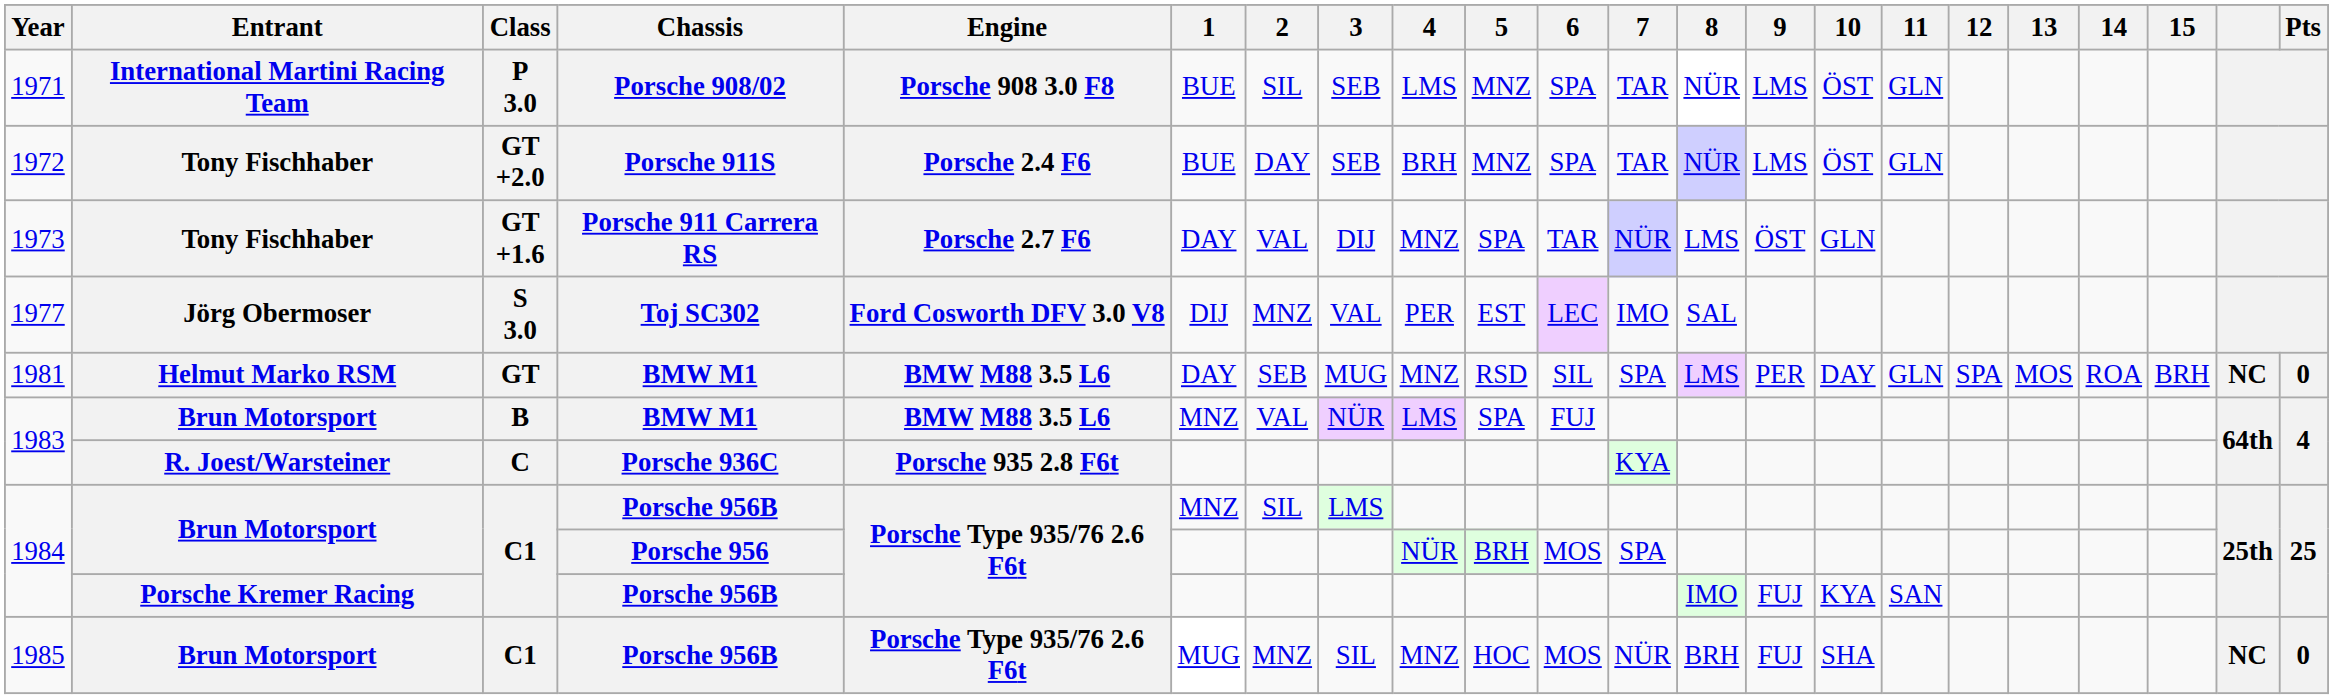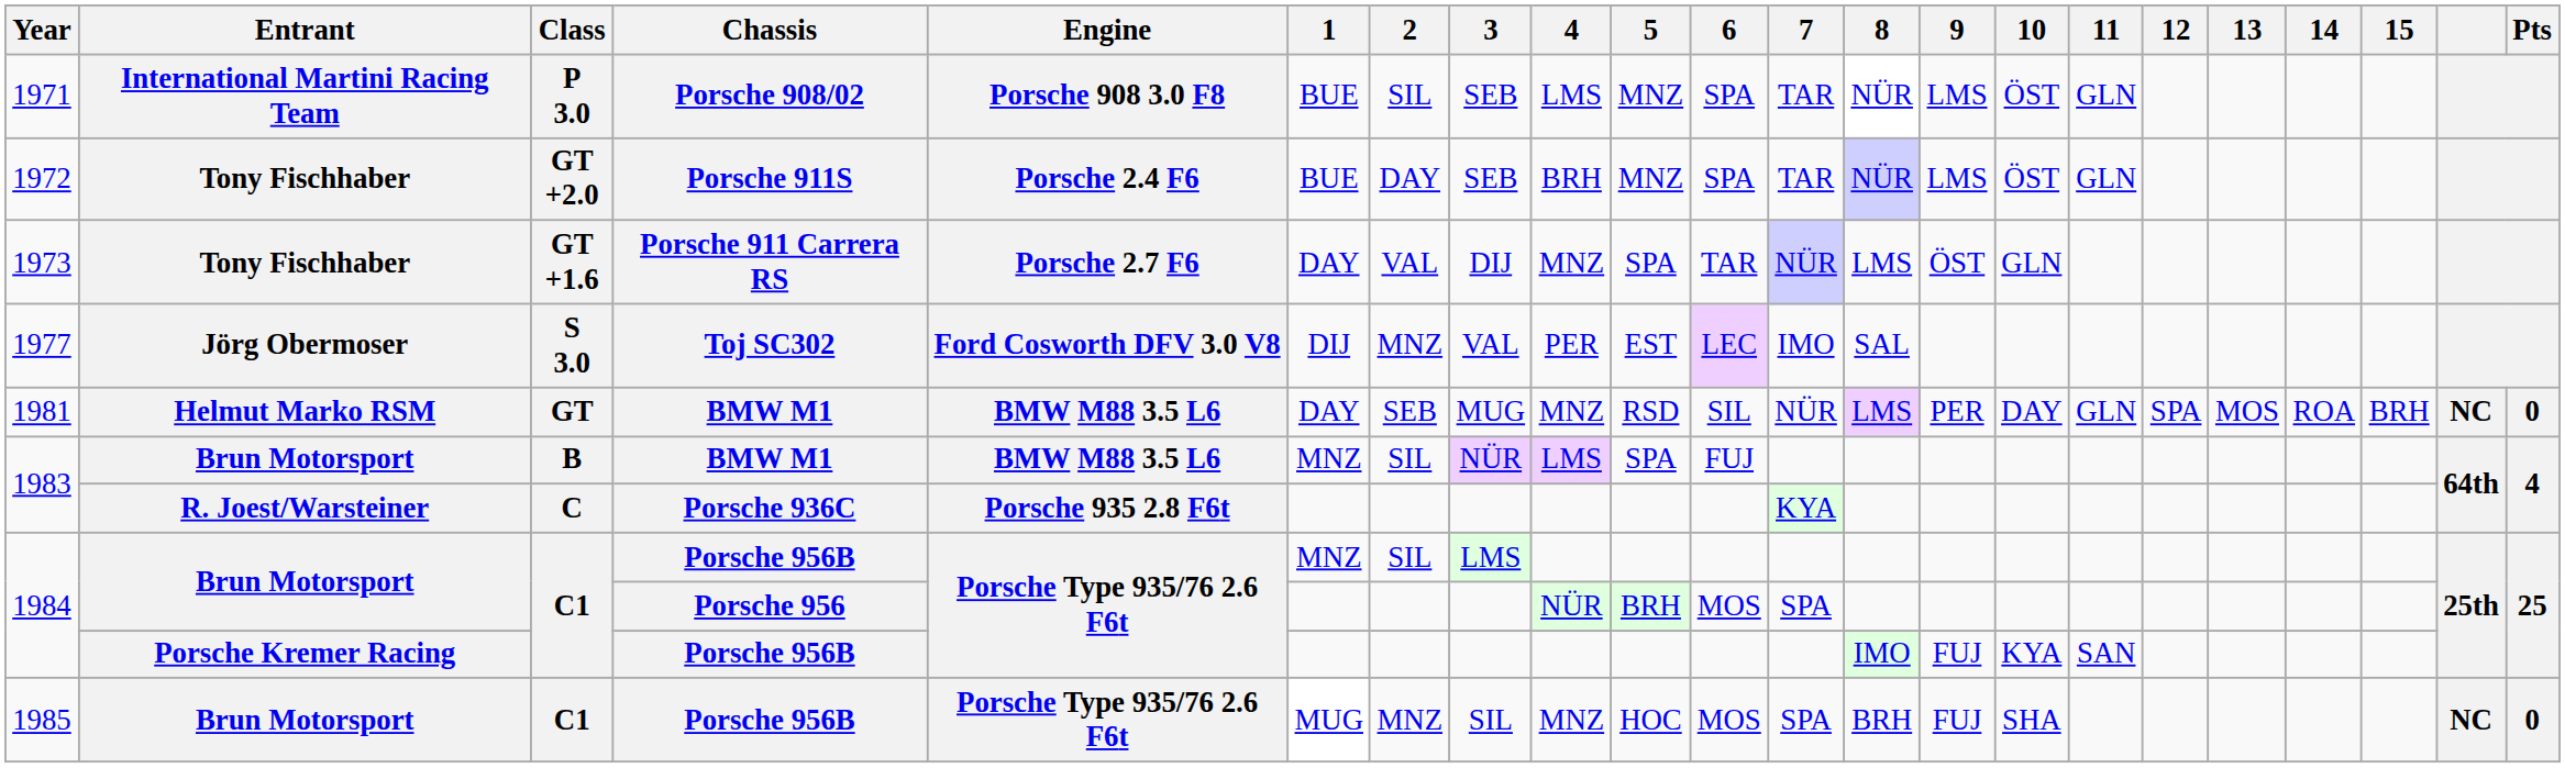1981 | 7: SPA -> NÜR
1983 / BMW M1 | 2: VAL -> SIL
1985 | 7: NÜR -> SPA
